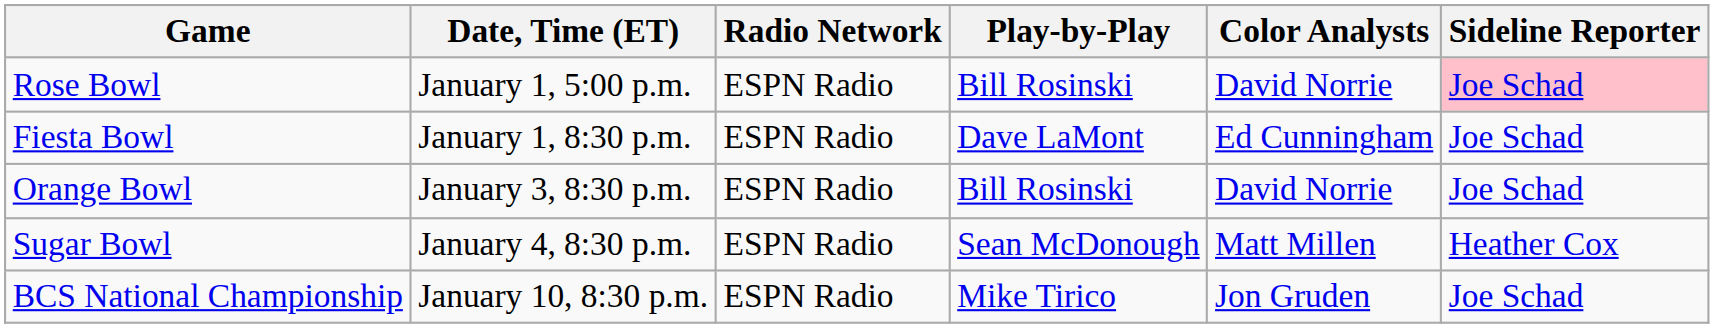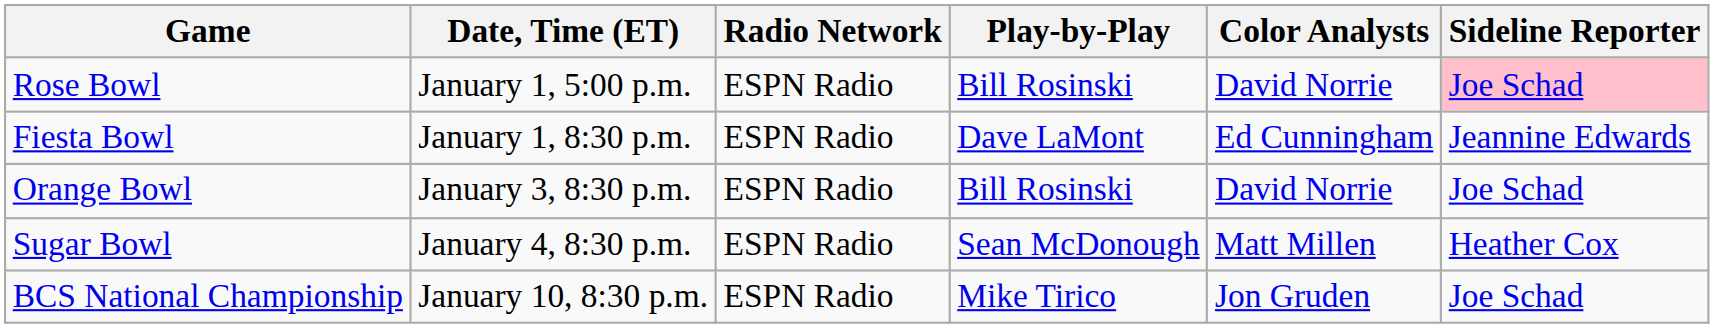Fiesta Bowl | Sideline Reporter: Joe Schad -> Jeannine Edwards
